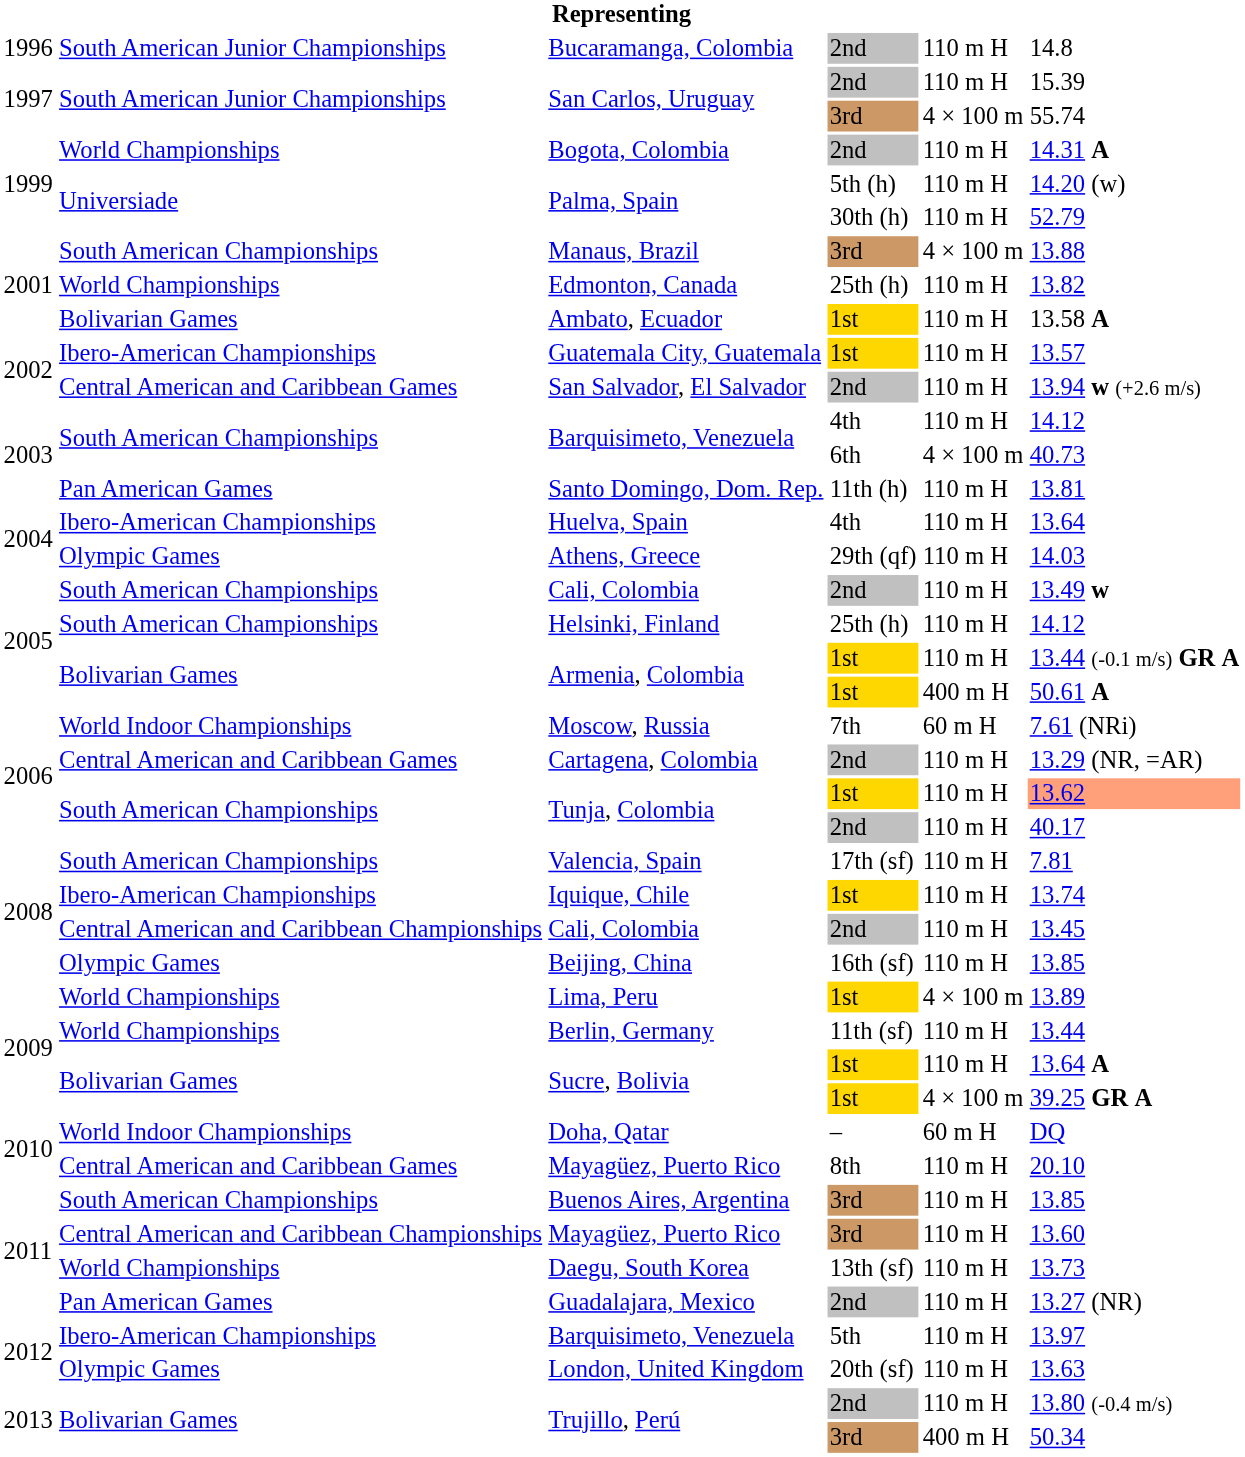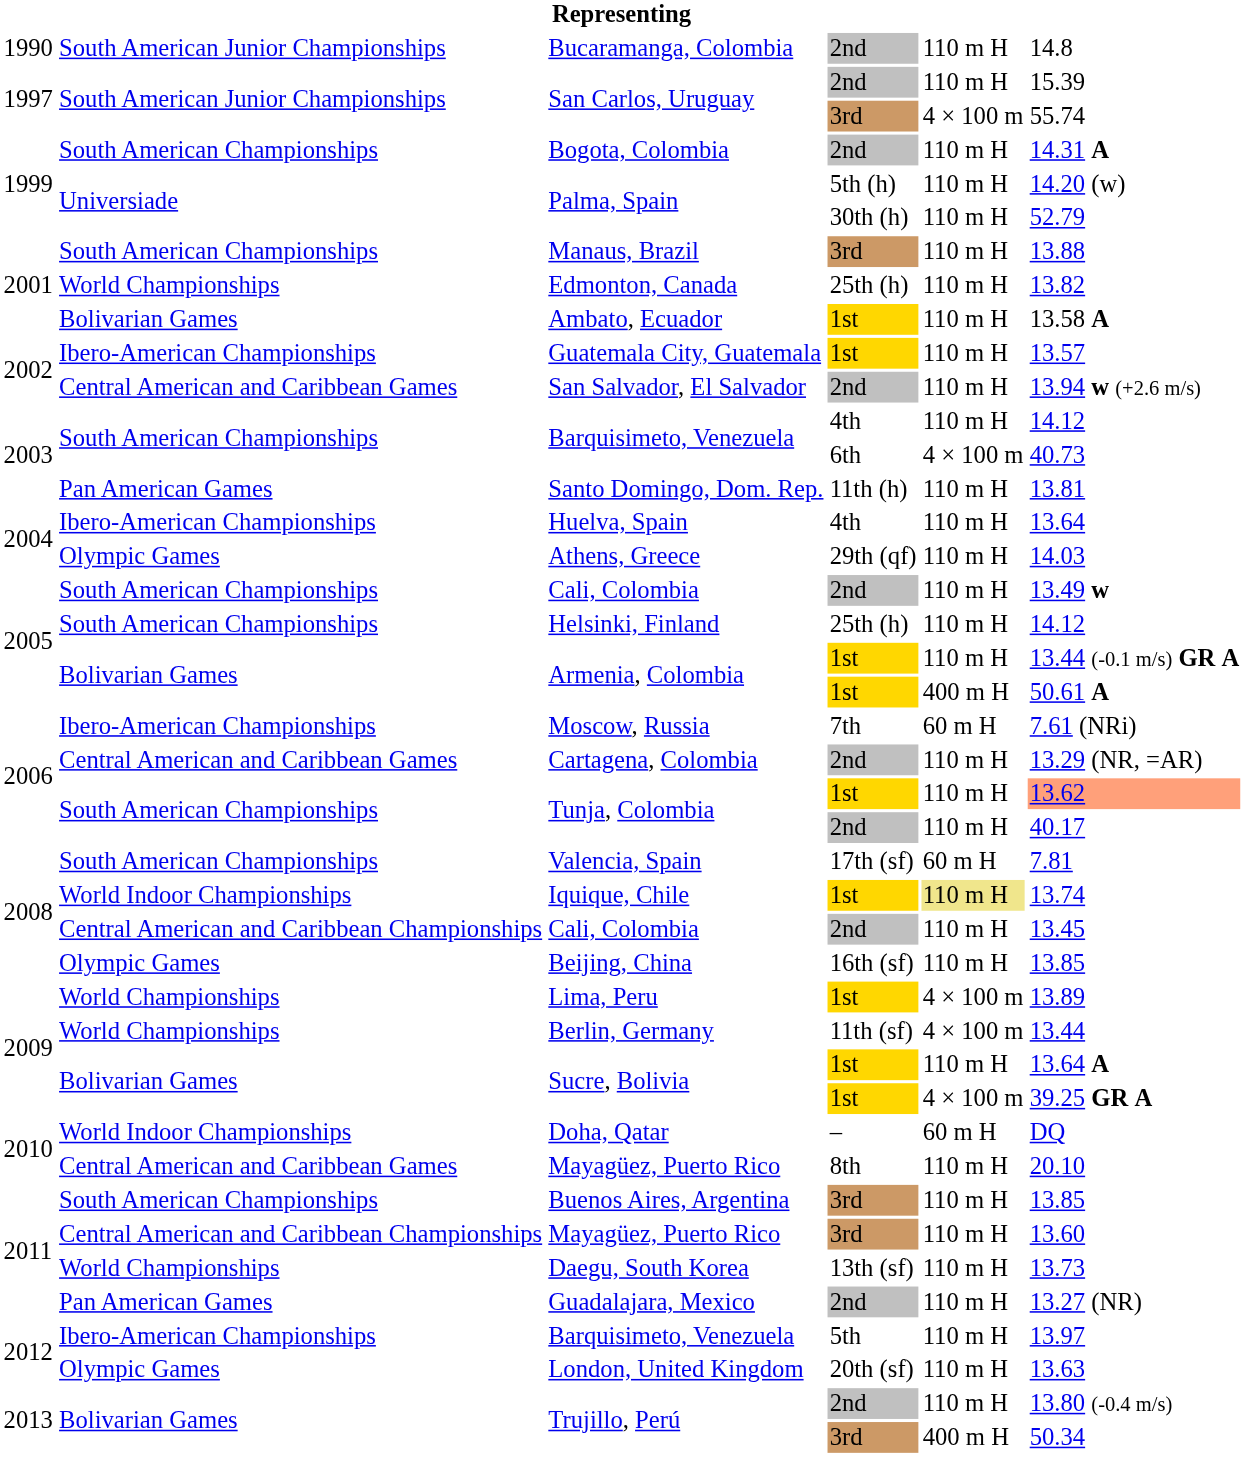Bucaramanga, Colombia | column 1: 1996 -> 1990
Bogota, Colombia | column 2: World Championships -> South American Championships
Manaus, Brazil | column 5: 4 × 100 m -> 110 m H
Moscow, Russia | column 2: World Indoor Championships -> Ibero-American Championships
Valencia, Spain | column 5: 110 m H -> 60 m H
Iquique, Chile | column 2: Ibero-American Championships -> World Indoor Championships
Iquique, Chile | column 5: no background -> khaki background
Berlin, Germany | column 5: 110 m H -> 4 × 100 m
